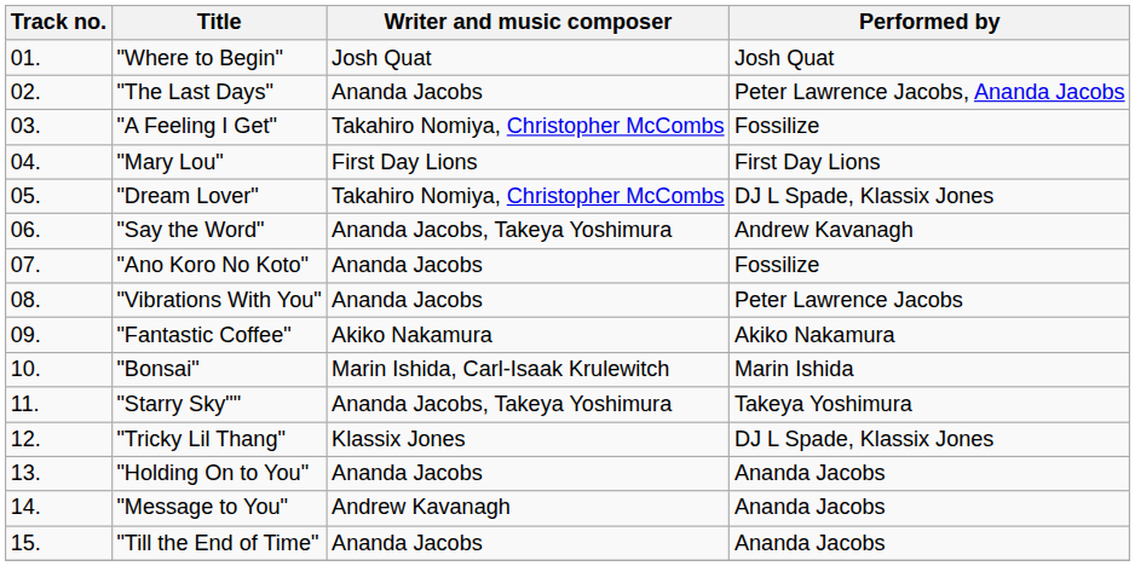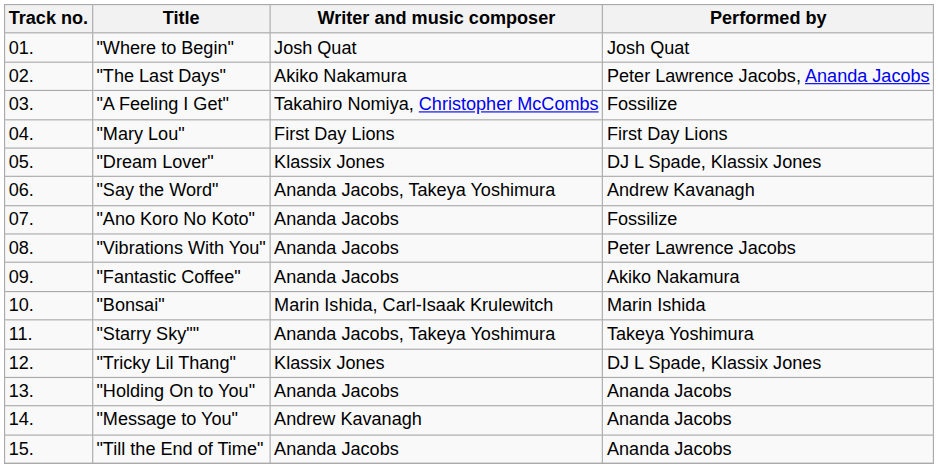"The Last Days" | Writer and music composer: Ananda Jacobs -> Akiko Nakamura
"Dream Lover" | Writer and music composer: Takahiro Nomiya, Christopher McCombs -> Klassix Jones
"Fantastic Coffee" | Writer and music composer: Akiko Nakamura -> Ananda Jacobs
